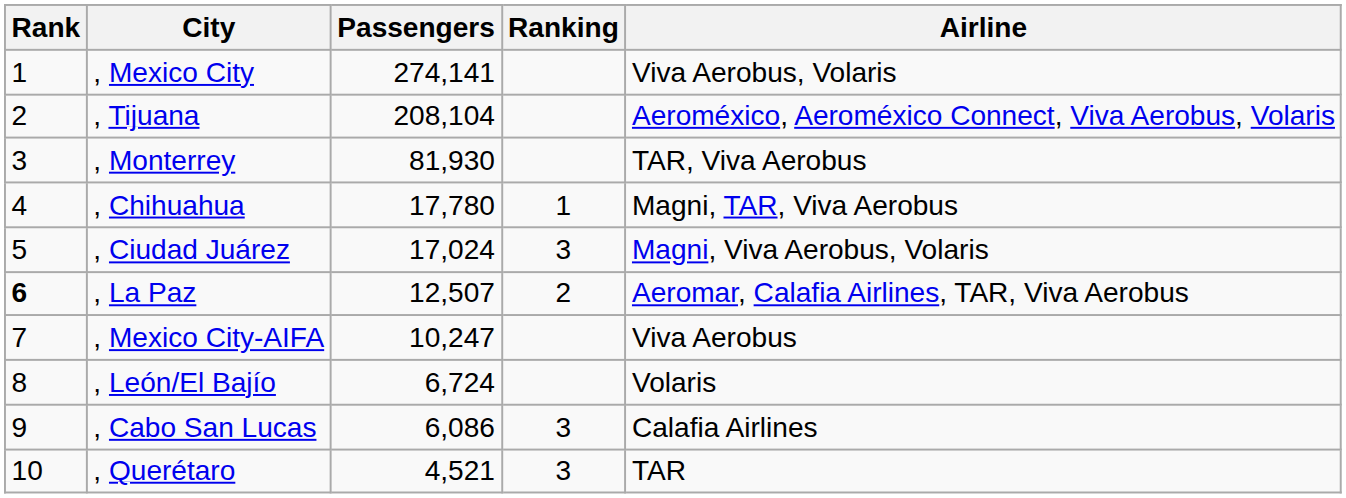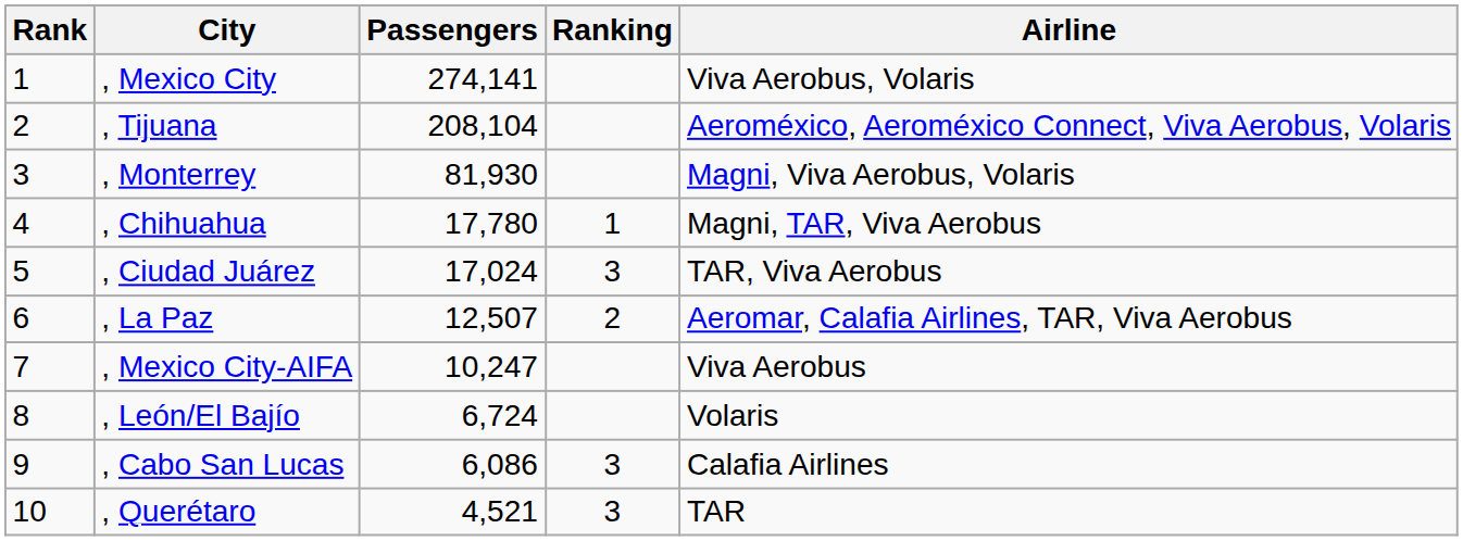, Monterrey | Airline: TAR, Viva Aerobus -> Magni, Viva Aerobus, Volaris
, Ciudad Juárez | Airline: Magni, Viva Aerobus, Volaris -> TAR, Viva Aerobus
, La Paz | Rank: bold -> normal
